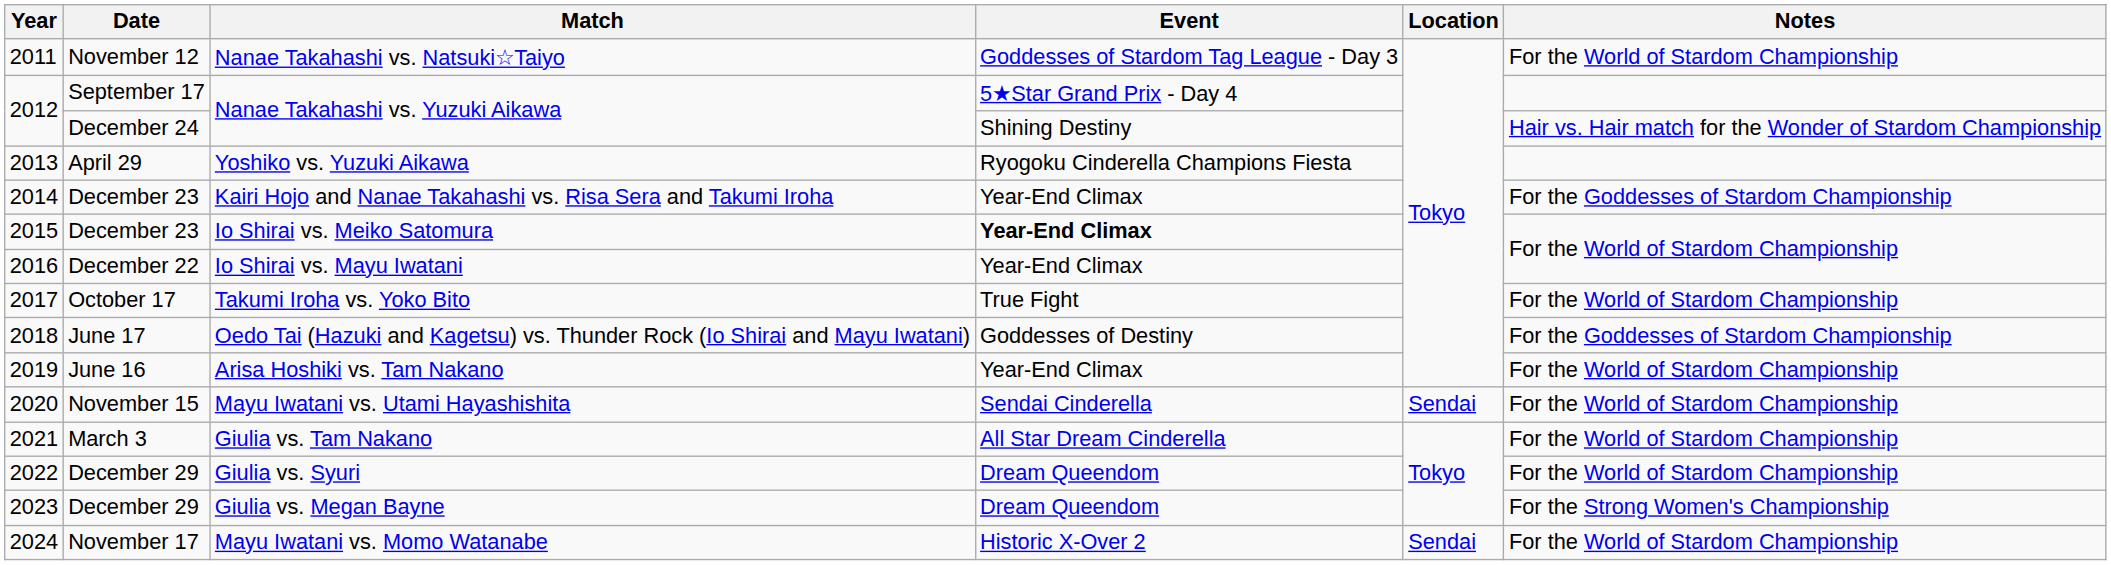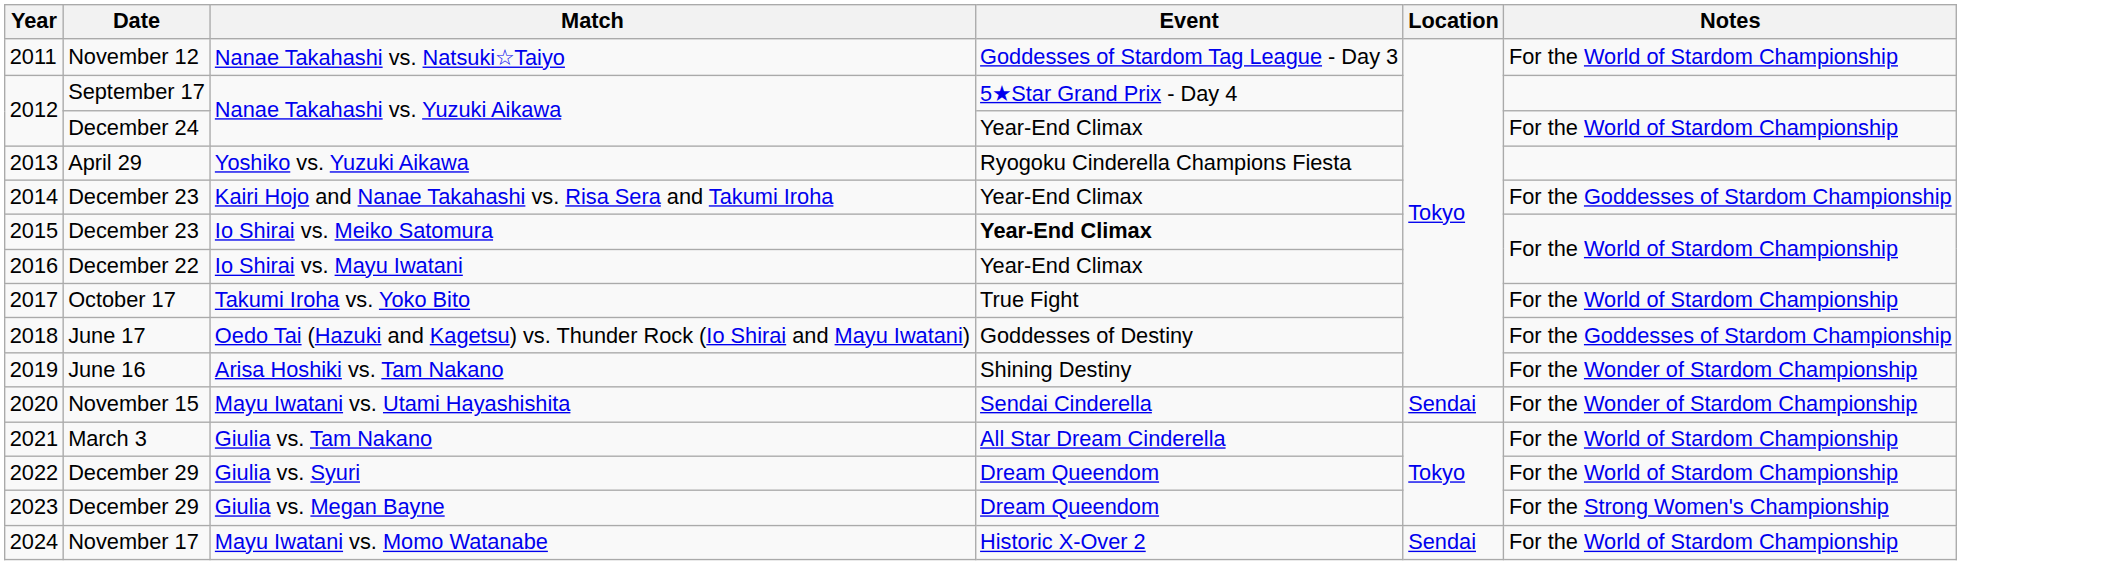December 24 / Nanae Takahashi vs. Yuzuki Aikawa | Event: Shining Destiny -> Year-End Climax
December 24 / Nanae Takahashi vs. Yuzuki Aikawa | Notes: Hair vs. Hair match for the Wonder of Stardom Championship -> For the World of Stardom Championship
Arisa Hoshiki vs. Tam Nakano | Event: Year-End Climax -> Shining Destiny
Arisa Hoshiki vs. Tam Nakano | Notes: For the World of Stardom Championship -> For the Wonder of Stardom Championship
Mayu Iwatani vs. Utami Hayashishita | Notes: For the World of Stardom Championship -> For the Wonder of Stardom Championship
